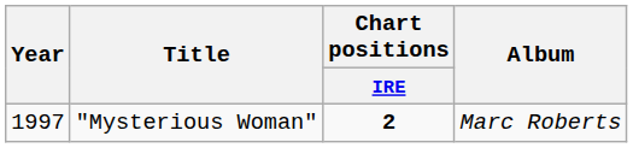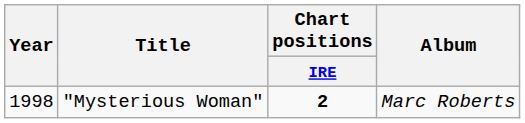"Mysterious Woman" | Year: 1997 -> 1998
